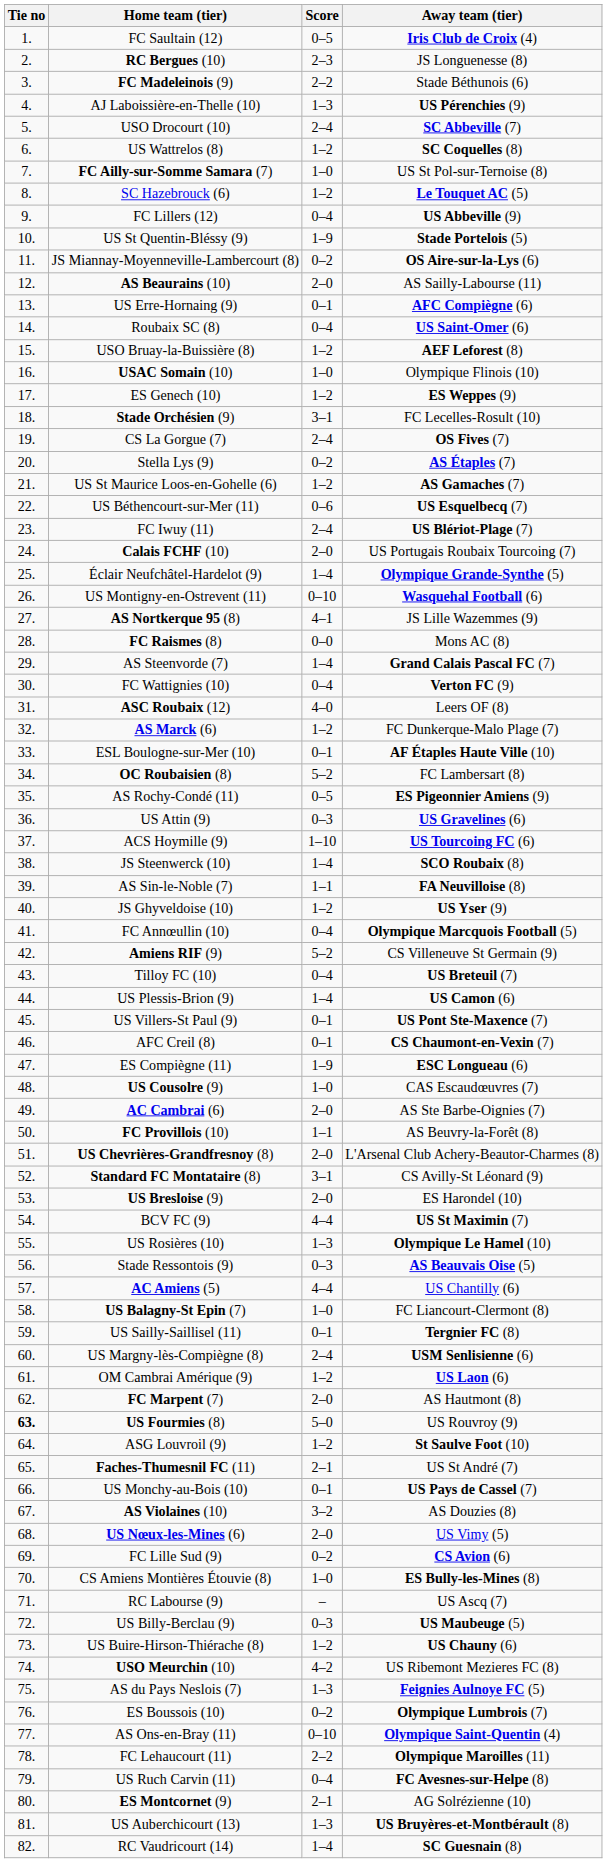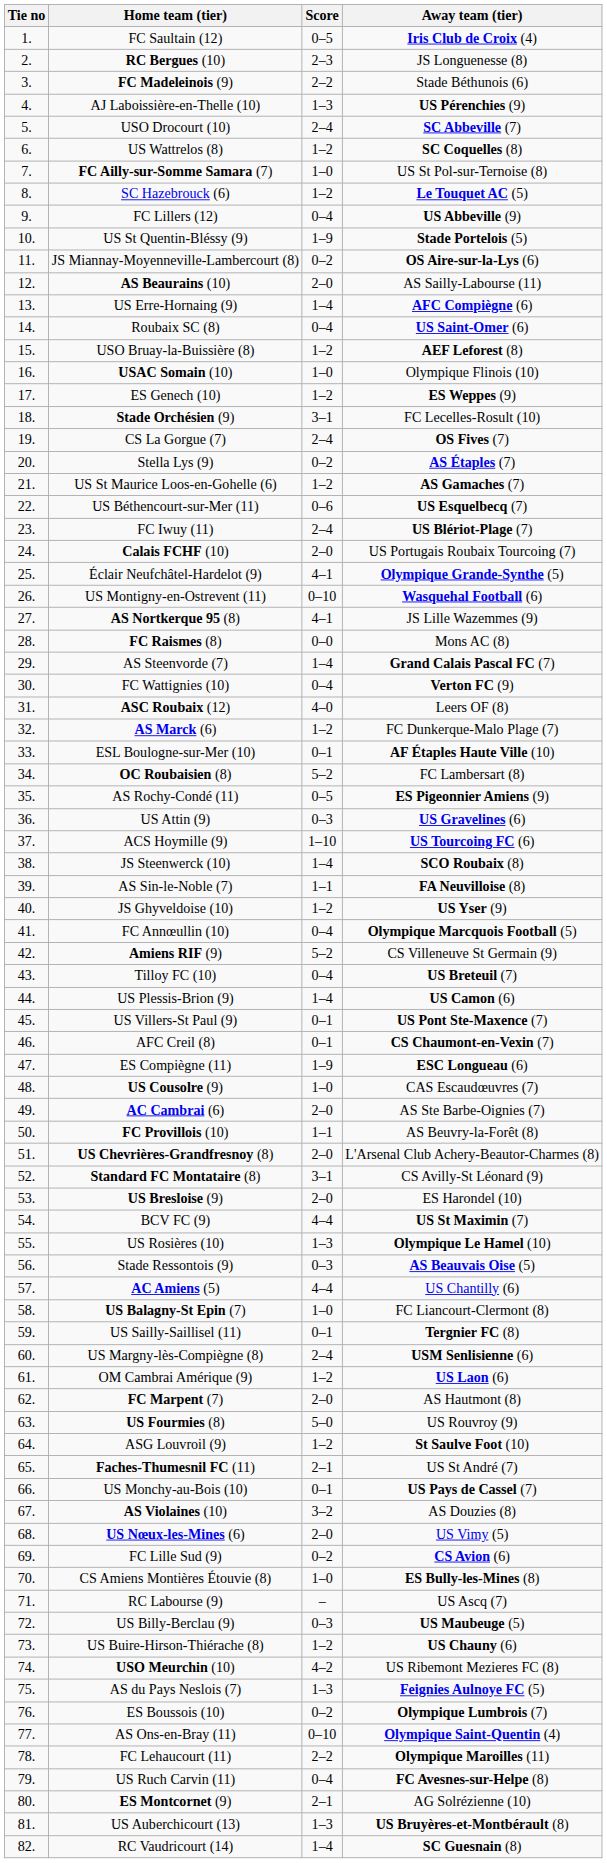US Erre-Hornaing (9) | Score: 0–1 -> 1–4
Éclair Neufchâtel-Hardelot (9) | Score: 1–4 -> 4–1
US Fourmies (8) | Tie no: bold -> normal
